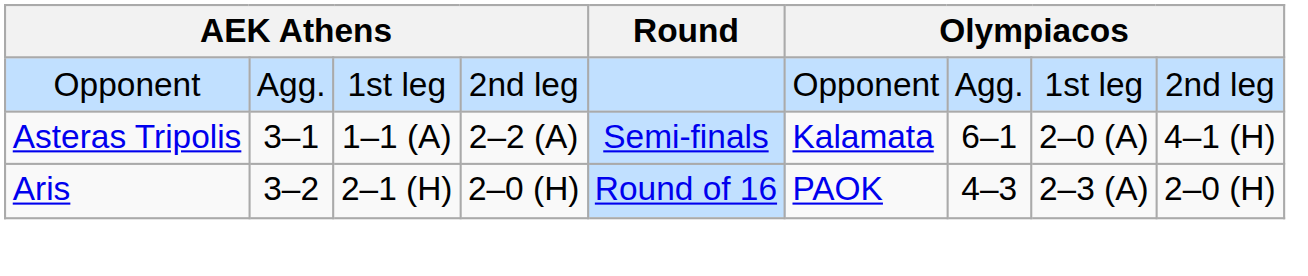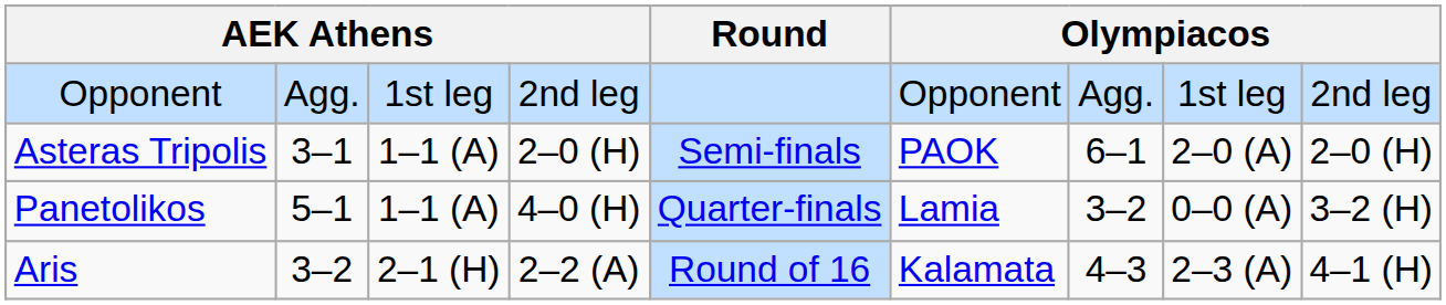Asteras Tripolis | column 4: 2–2 (A) -> 2–0 (H)
Asteras Tripolis | column 6: Kalamata -> PAOK
Asteras Tripolis | column 9: 4–1 (H) -> 2–0 (H)
+ row: Panetolikos | 5–1 | 1–1 (A) | 4–0 (H) | Quarter-finals | Lamia | 3–2 | 0–0 (A) | 3–2 (H)
Aris | column 4: 2–0 (H) -> 2–2 (A)
Aris | column 6: PAOK -> Kalamata
Aris | column 9: 2–0 (H) -> 4–1 (H)
